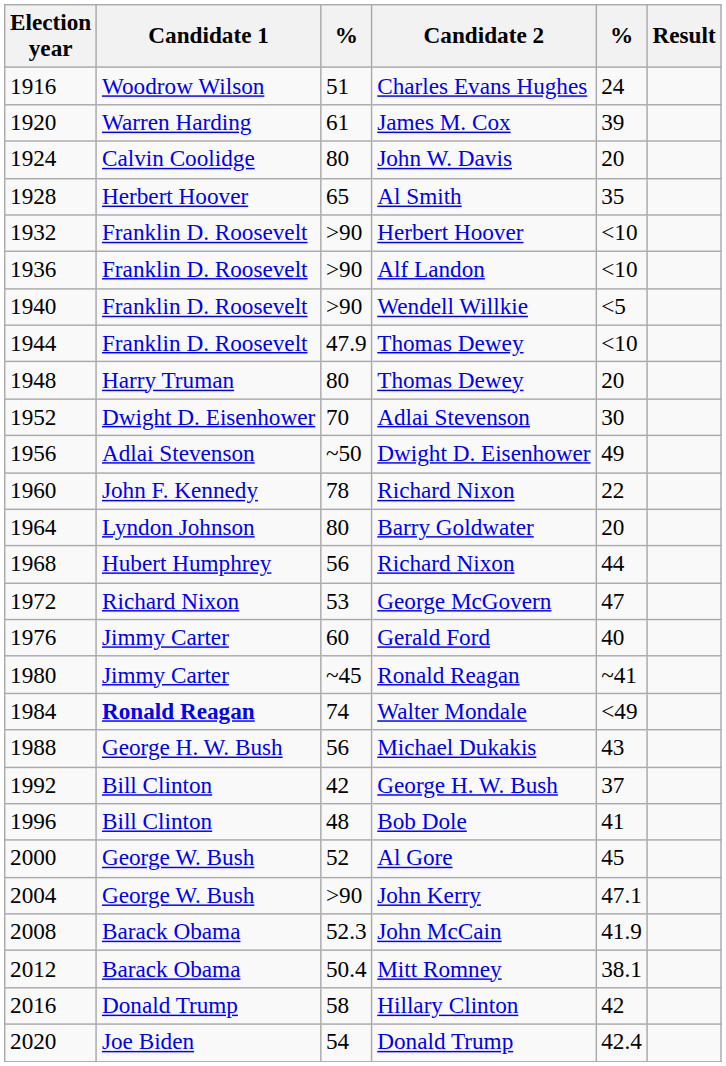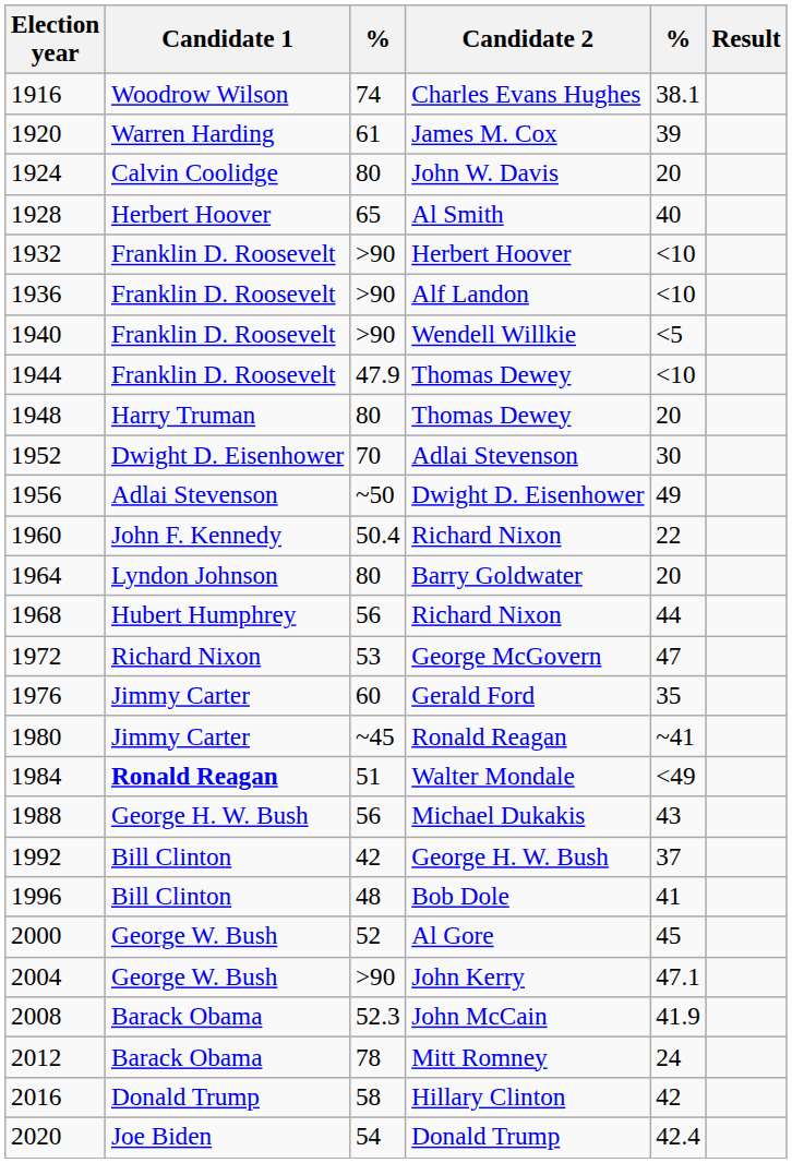Charles Evans Hughes | column 3: 51 -> 74
Charles Evans Hughes | column 5: 24 -> 38.1
Al Smith | column 5: 35 -> 40
1960 / Richard Nixon | column 3: 78 -> 50.4
Gerald Ford | column 5: 40 -> 35
Walter Mondale | column 3: 74 -> 51
Mitt Romney | column 3: 50.4 -> 78
Mitt Romney | column 5: 38.1 -> 24
